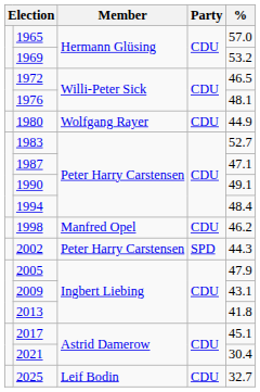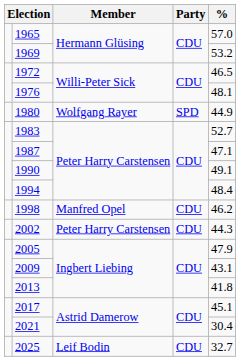1980 | Party: CDU -> SPD
2002 | Party: SPD -> CDU
